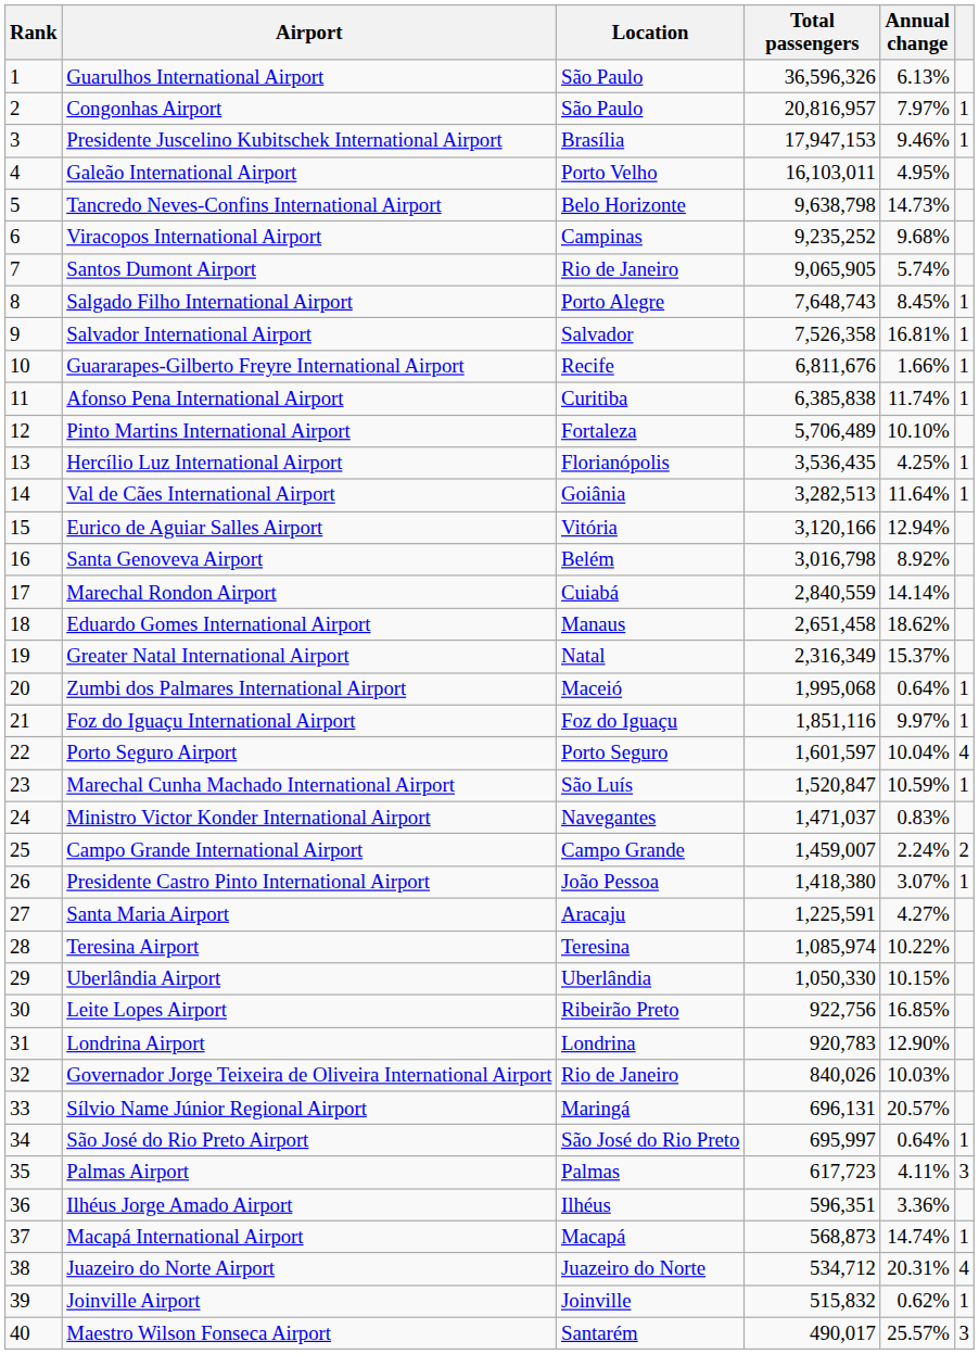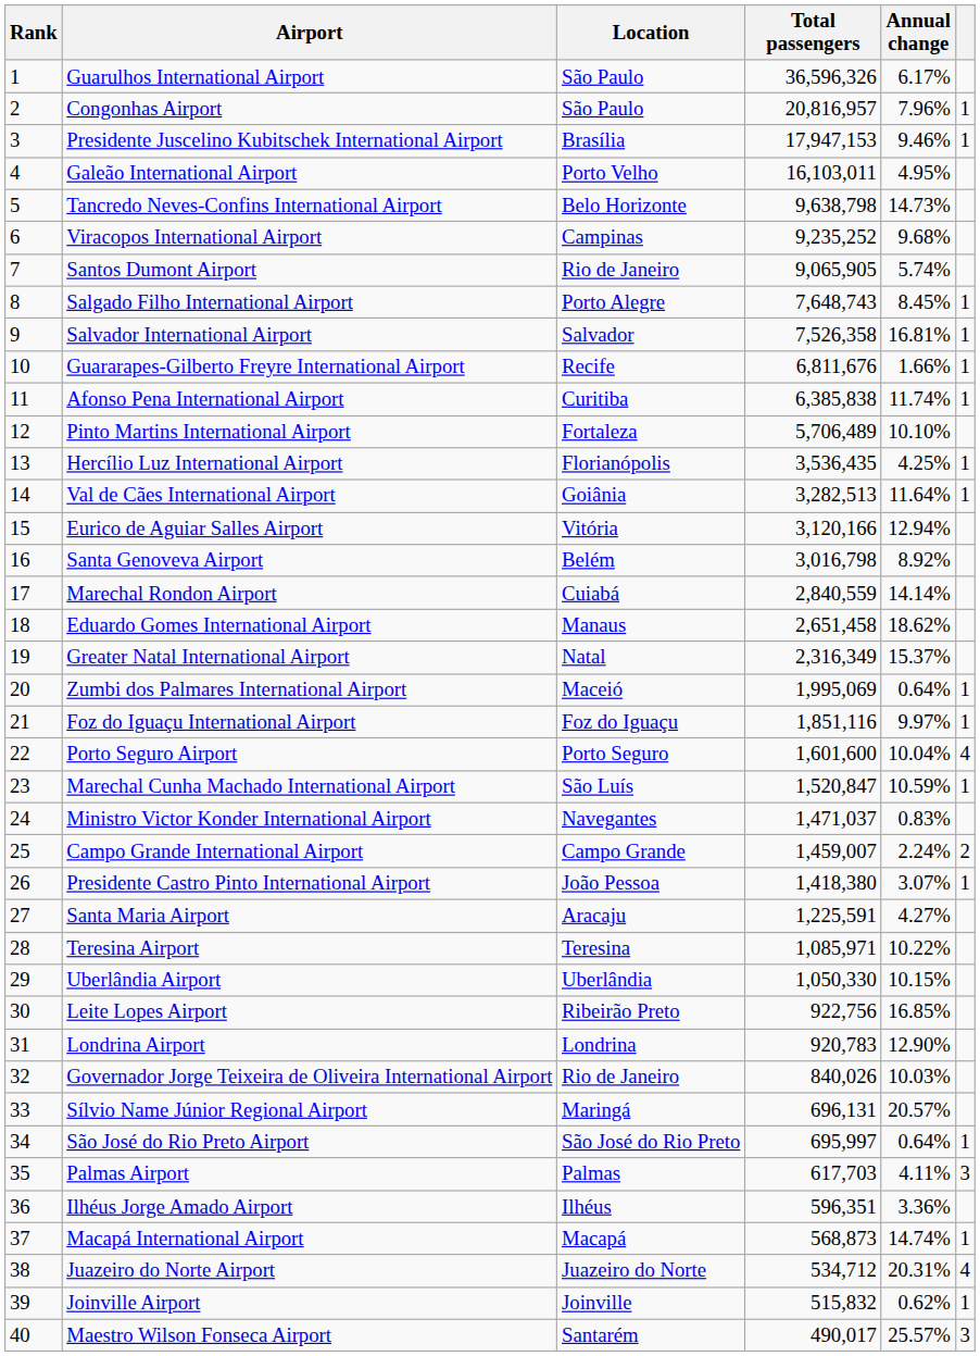Guarulhos International Airport | Annual change: 6.13% -> 6.17%
Congonhas Airport | Annual change: 7.97% -> 7.96%
Zumbi dos Palmares International Airport | Total passengers: 1,995,068 -> 1,995,069
Porto Seguro Airport | Total passengers: 1,601,597 -> 1,601,600
Teresina Airport | Total passengers: 1,085,974 -> 1,085,971
Palmas Airport | Total passengers: 617,723 -> 617,703
